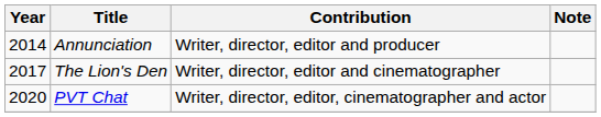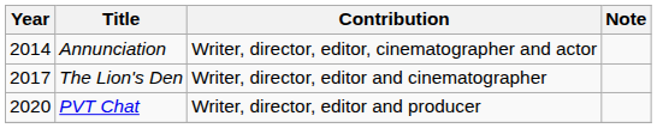Annunciation | Contribution: Writer, director, editor and producer -> Writer, director, editor, cinematographer and actor
PVT Chat | Contribution: Writer, director, editor, cinematographer and actor -> Writer, director, editor and producer
